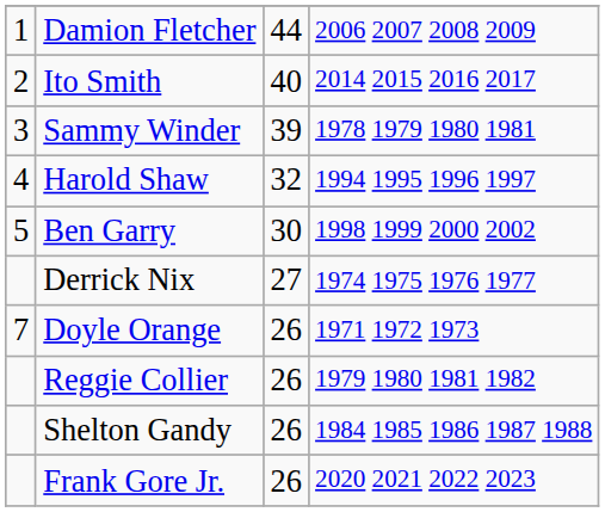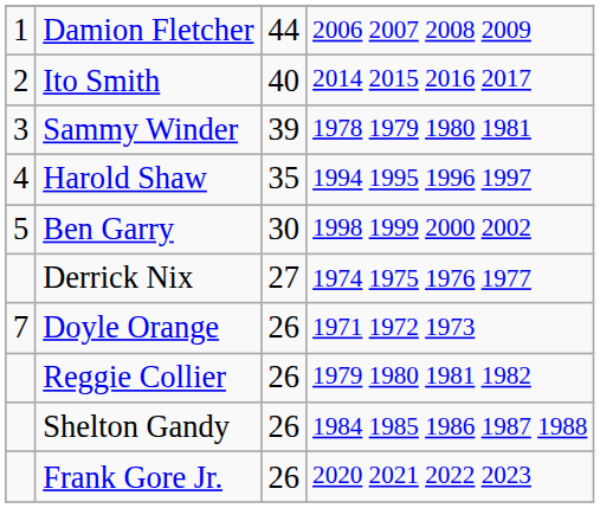Harold Shaw | column 3: 32 -> 35
